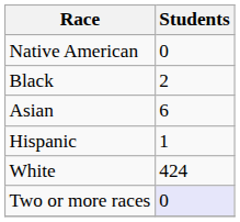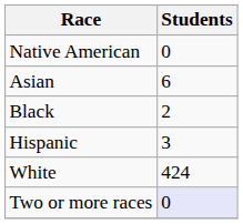rows swapped: Asian <-> Black
Hispanic | Students: 1 -> 3
